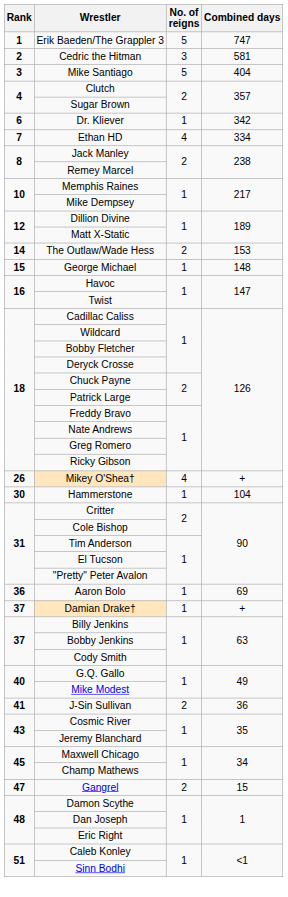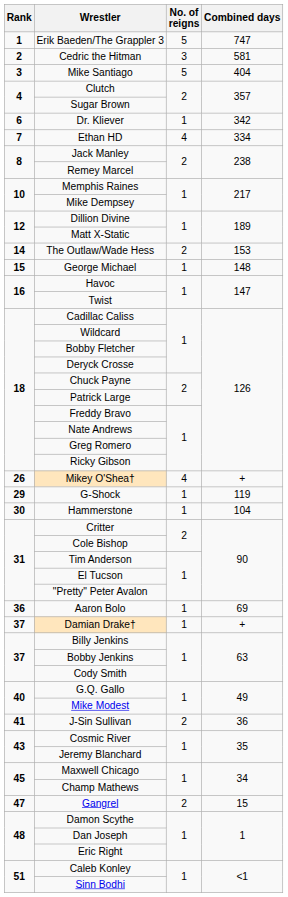+ row: 29 | G-Shock | 1 | 119
